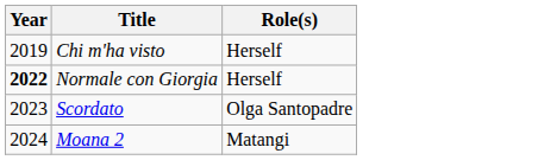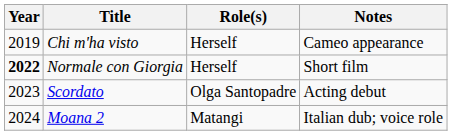+ column: Notes | Cameo appearance | Short film | Acting debut | Italian dub; voice role
